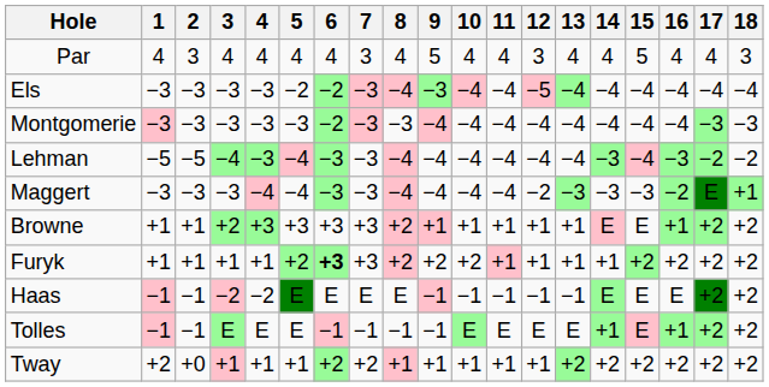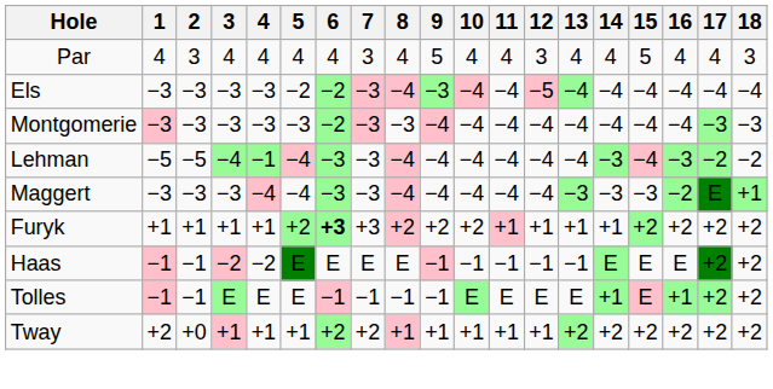Lehman | 4: −3 -> −1
Maggert | 12: −2 -> −4
- row: Browne | +1 | +1 | +2 | +3 | +3 | +3 | +3 | +2 | +1 | +1 | +1 | +1 | +1 | E | E | +1 | +2 | +2
